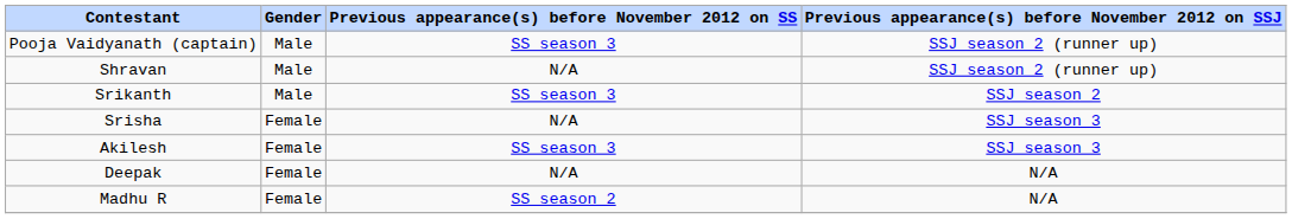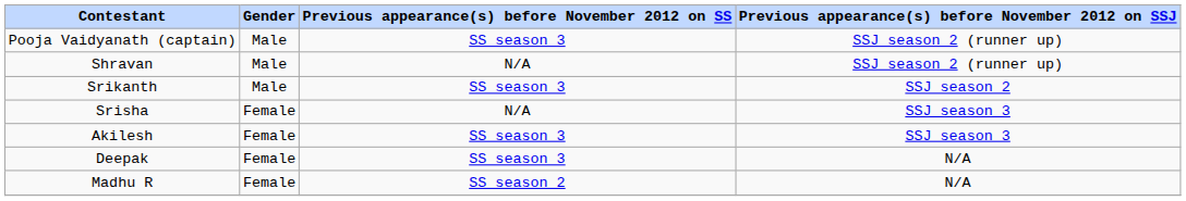Deepak | Previous appearance(s) before November 2012 on SS: N/A -> SS season 3
